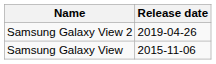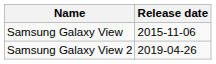rows swapped: Samsung Galaxy View <-> Samsung Galaxy View 2
